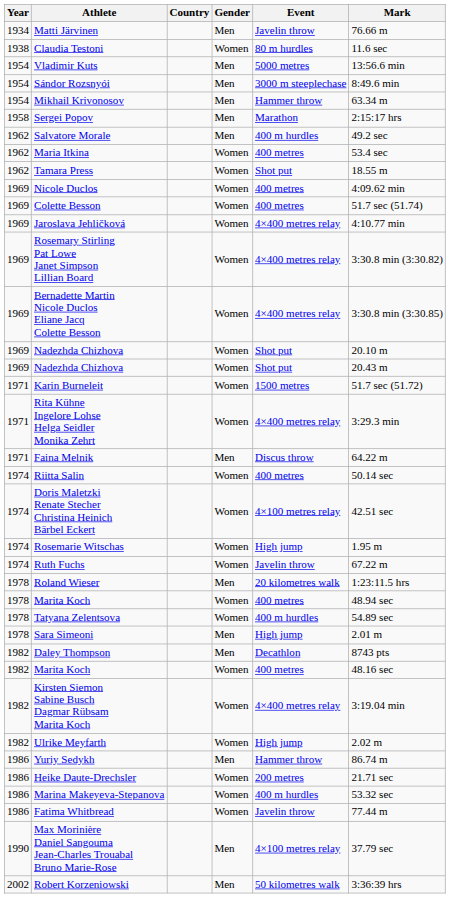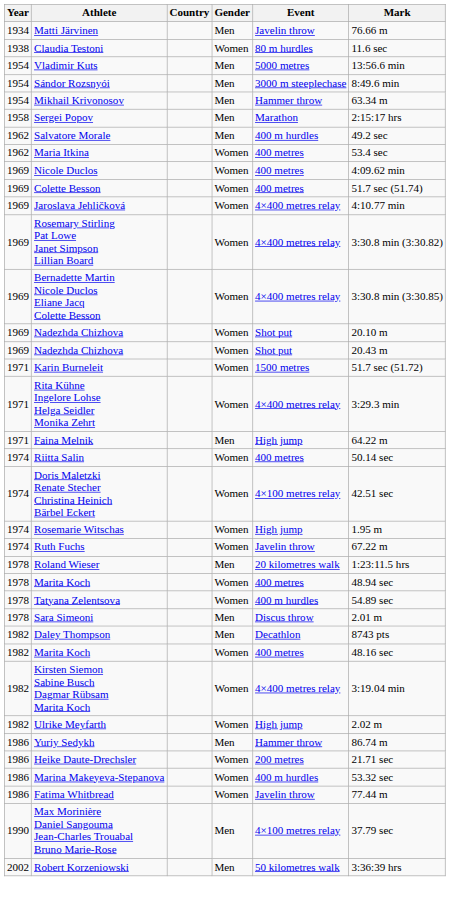- row: 1962 | Tamara Press | Women | Shot put | 18.55 m
Faina Melnik | Event: Discus throw -> High jump
Sara Simeoni | Event: High jump -> Discus throw
